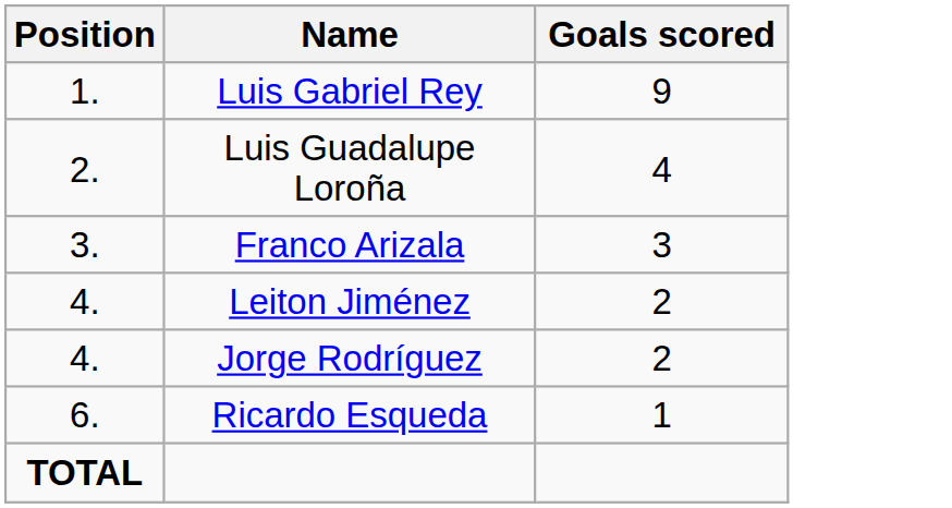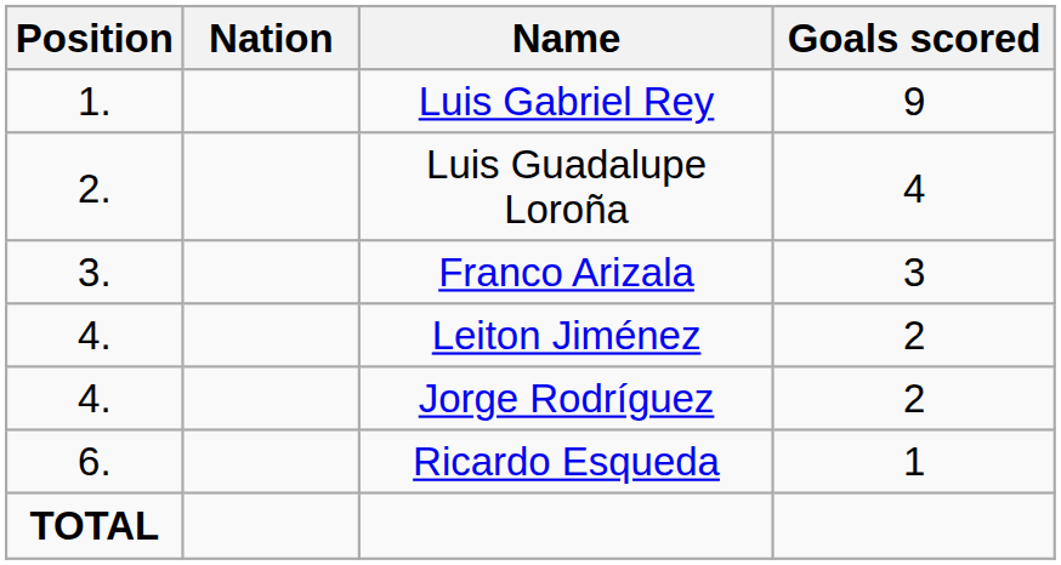+ column: Nation
